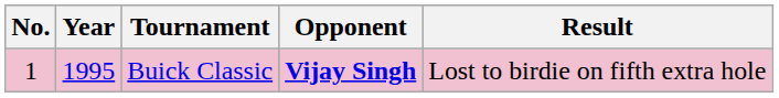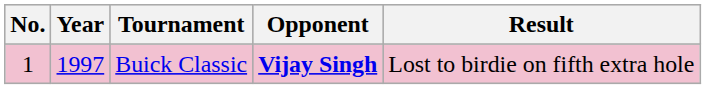Buick Classic | Year: 1995 -> 1997
